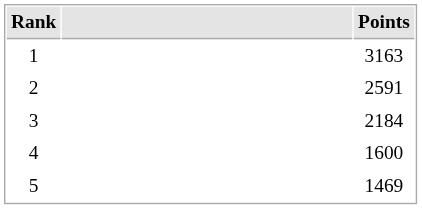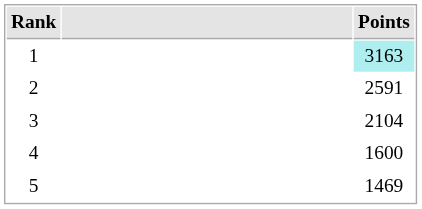1 | Points: no background -> paleturquoise background
3 | Points: 2184 -> 2104
